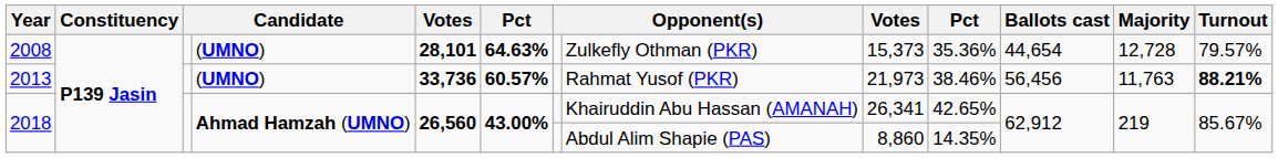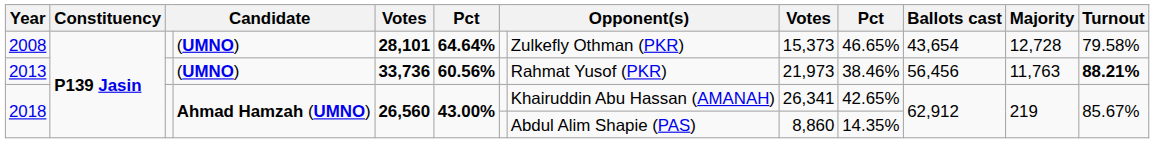2008 | column 6: 64.63% -> 64.64%
2008 | column 10: 35.36% -> 46.65%
2008 | Ballots cast: 44,654 -> 43,654
2008 | Turnout: 79.57% -> 79.58%
2013 | column 6: 60.57% -> 60.56%
